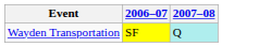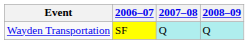+ column: 2008–09 | Q
